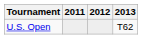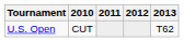+ column: 2010 | CUT
